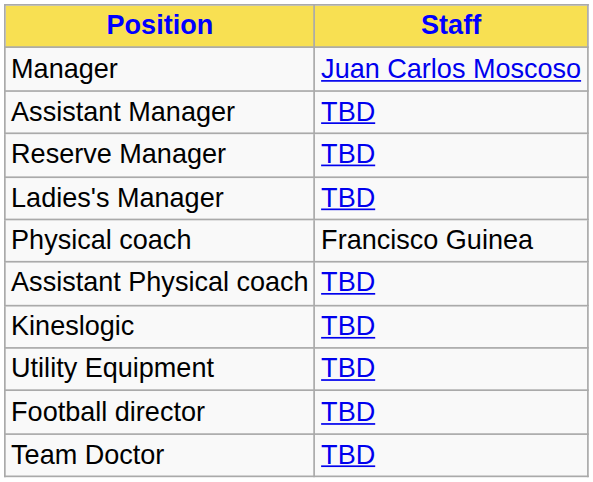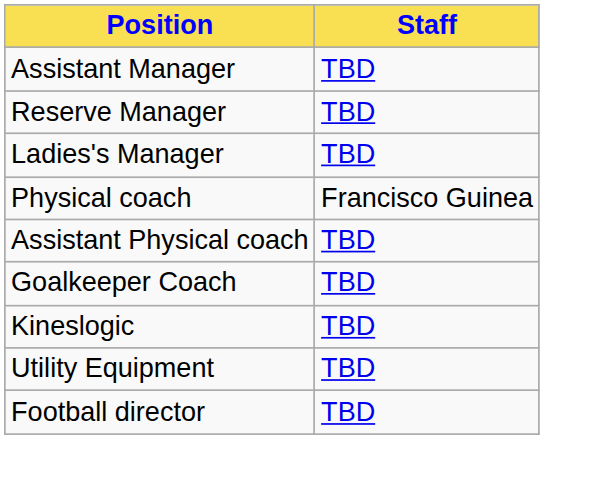- row: Manager | Juan Carlos Moscoso
+ row: Goalkeeper Coach | TBD
- row: Team Doctor | TBD
